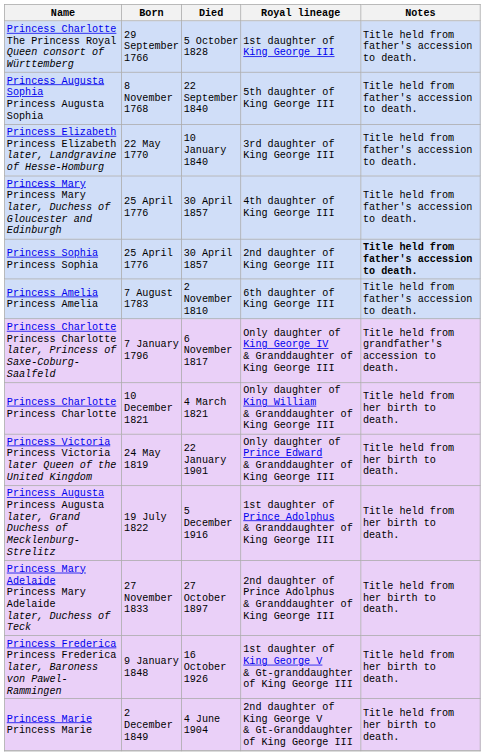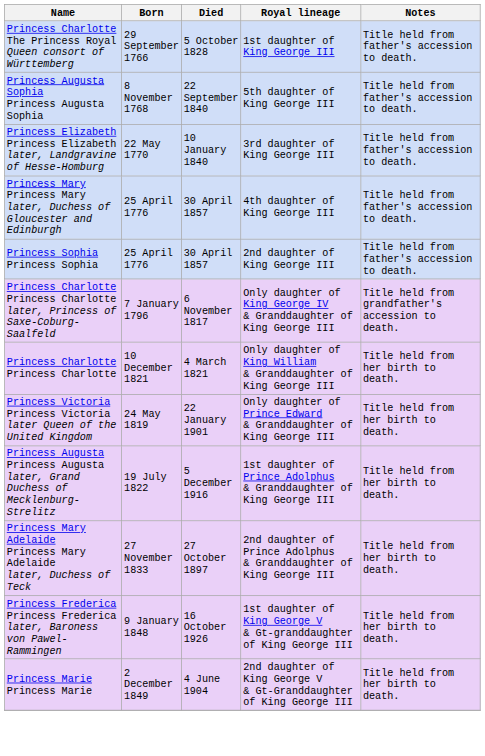Princess Sophia Princess Sophia | Notes: bold -> normal
- row: Princess Amelia Princess Amelia | 7 August 1783 | 2 November 1810 | 6th daughter of King George III | Title held from father's accession to death.
